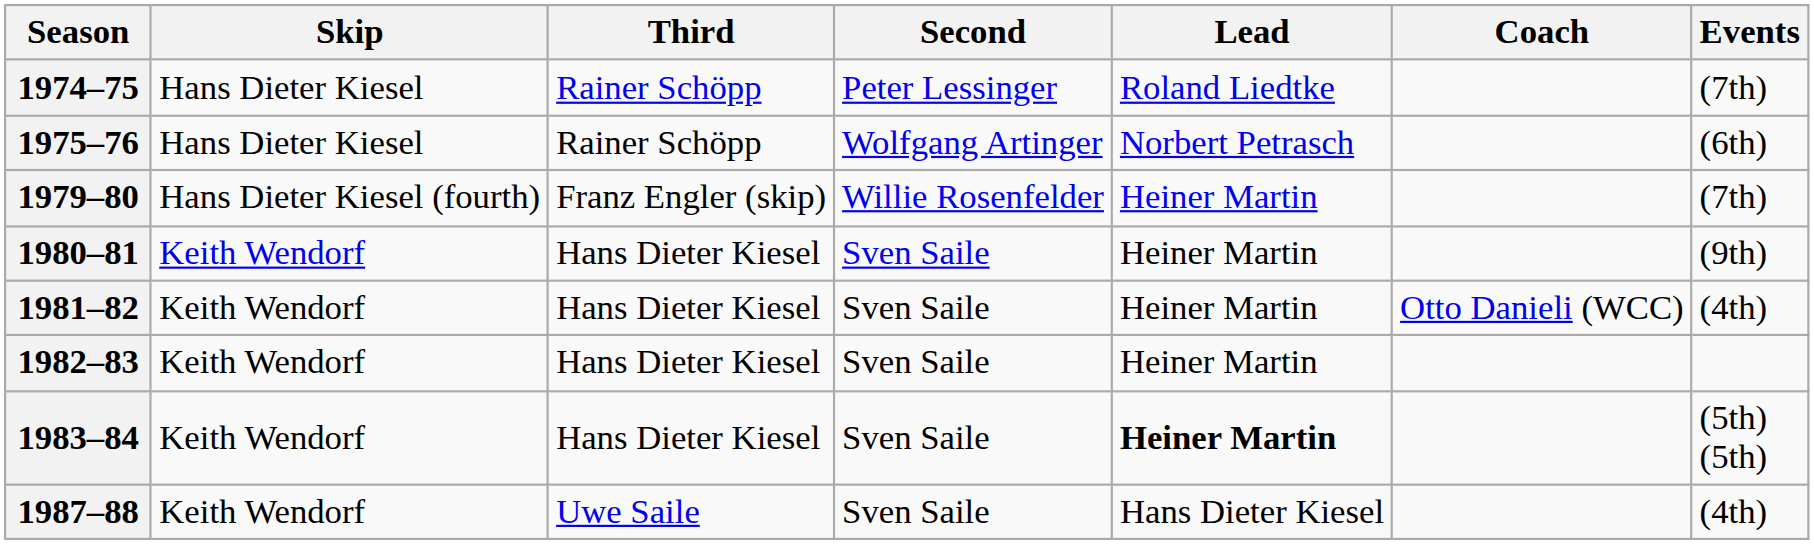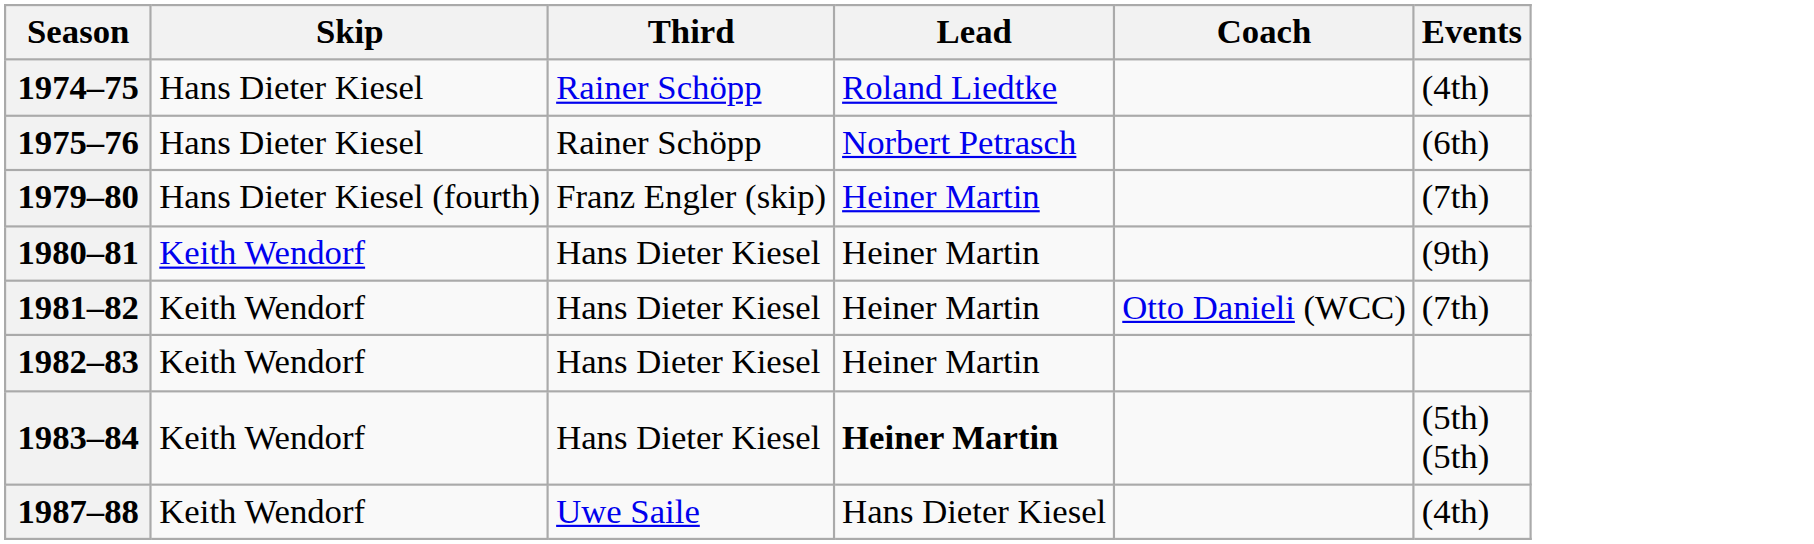- column: Second | Peter Lessinger | Wolfgang Artinger | Willie Rosenfelder | Sven Saile | Sven Saile | Sven Saile | Sven Saile | Sven Saile
1974–75 | Events: (7th) -> (4th)
1981–82 | Events: (4th) -> (7th)
